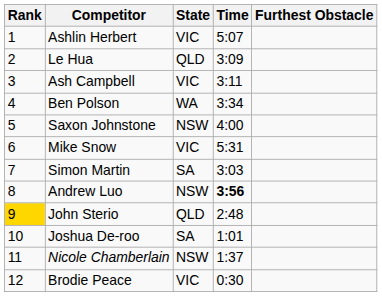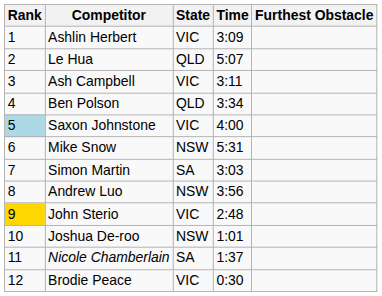Ashlin Herbert | Time: 5:07 -> 3:09
Le Hua | Time: 3:09 -> 5:07
Ben Polson | State: WA -> QLD
Saxon Johnstone | Rank: no background -> lightblue background
Saxon Johnstone | State: NSW -> VIC
Mike Snow | State: VIC -> NSW
Andrew Luo | Time: bold -> normal
John Sterio | State: QLD -> VIC
Joshua De-roo | State: SA -> NSW
Nicole Chamberlain | State: NSW -> SA
